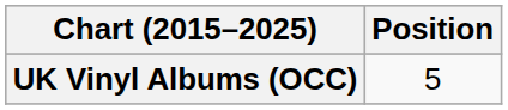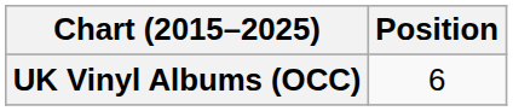UK Vinyl Albums (OCC) | Position: 5 -> 6
